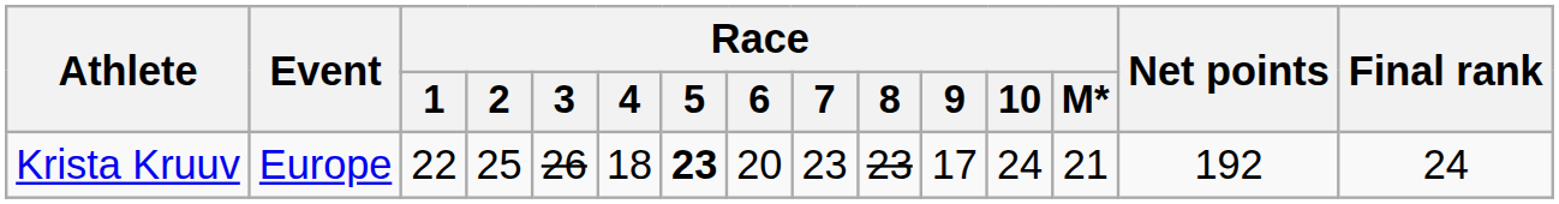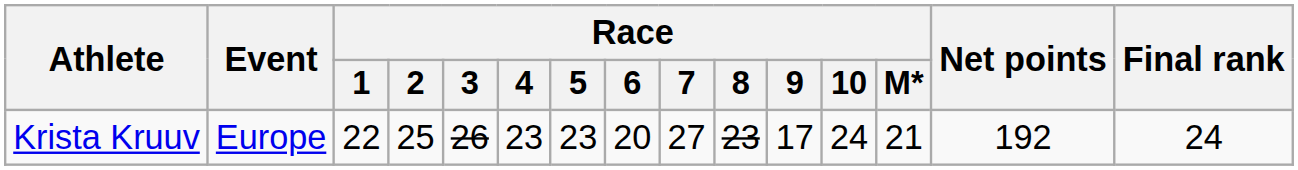Krista Kruuv | Race / 4: 18 -> 23
Krista Kruuv | Race / 5: bold -> normal
Krista Kruuv | Race / 7: 23 -> 27
